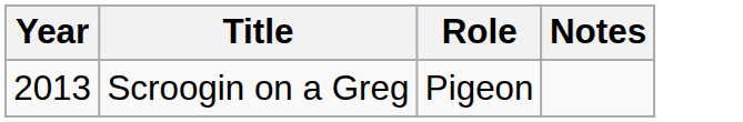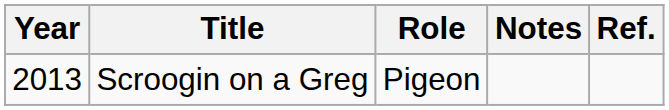+ column: Ref.
